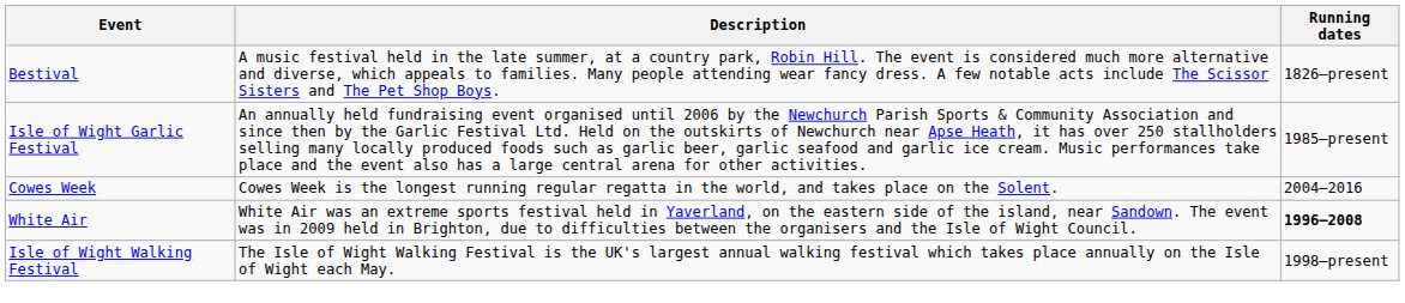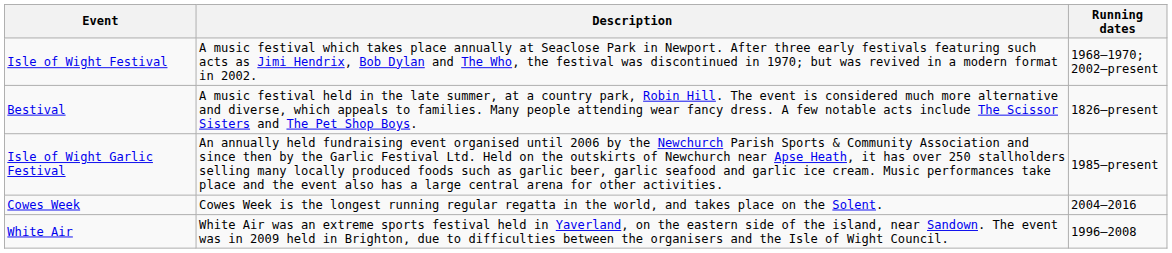+ row: Isle of Wight Festival | A music festival which takes place annually at Seaclose Park in Newport. After three early festivals featuring such acts as Jimi Hendrix, Bob Dylan and The Who, the festival was discontinued in 1970; but was revived in a modern format in 2002. | 1968–1970; 2002–present
White Air | Running dates: bold -> normal
- row: Isle of Wight Walking Festival | The Isle of Wight Walking Festival is the UK's largest annual walking festival which takes place annually on the Isle of Wight each May. | 1998–present
